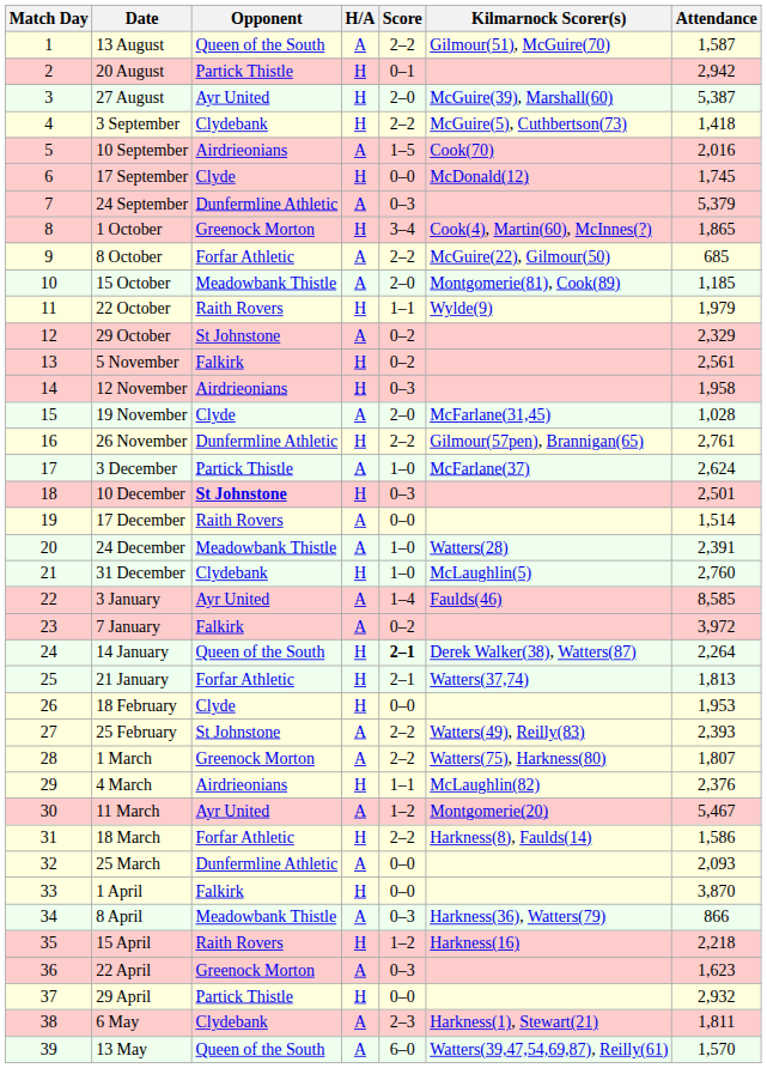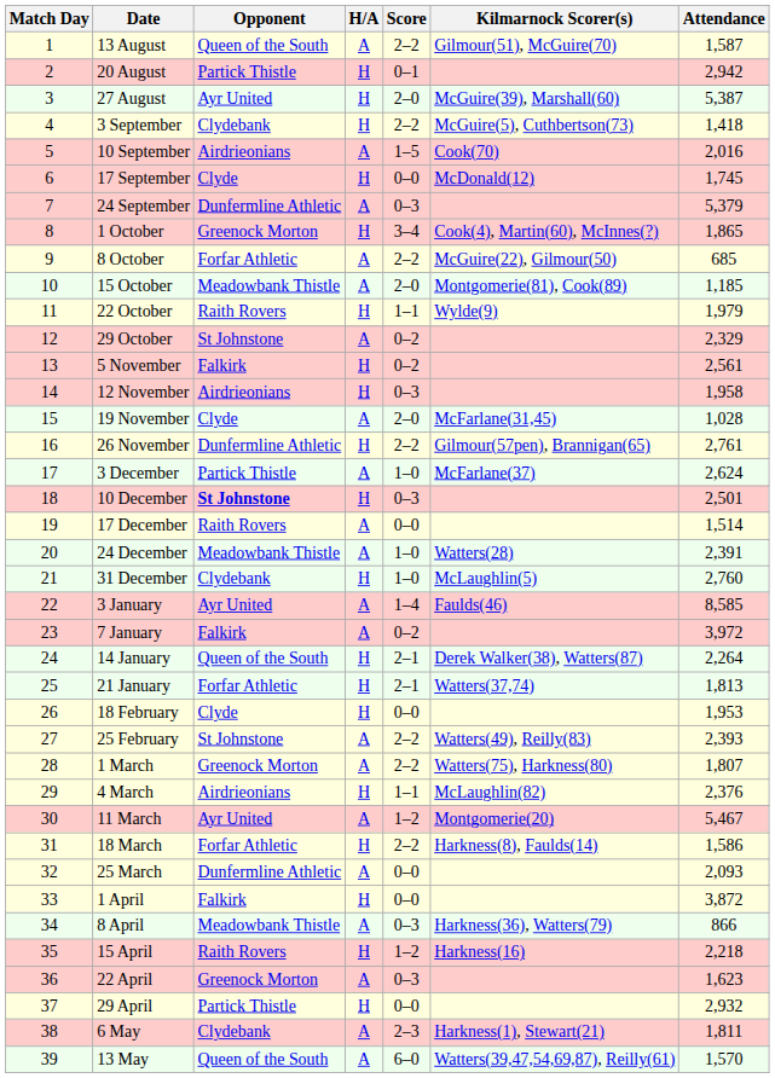14 January | Score: bold -> normal
1 April | Attendance: 3,870 -> 3,872
